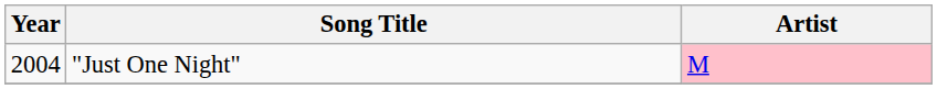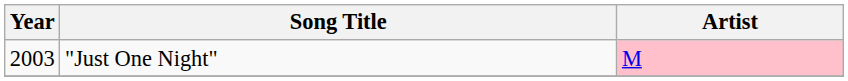"Just One Night" | Year: 2004 -> 2003
